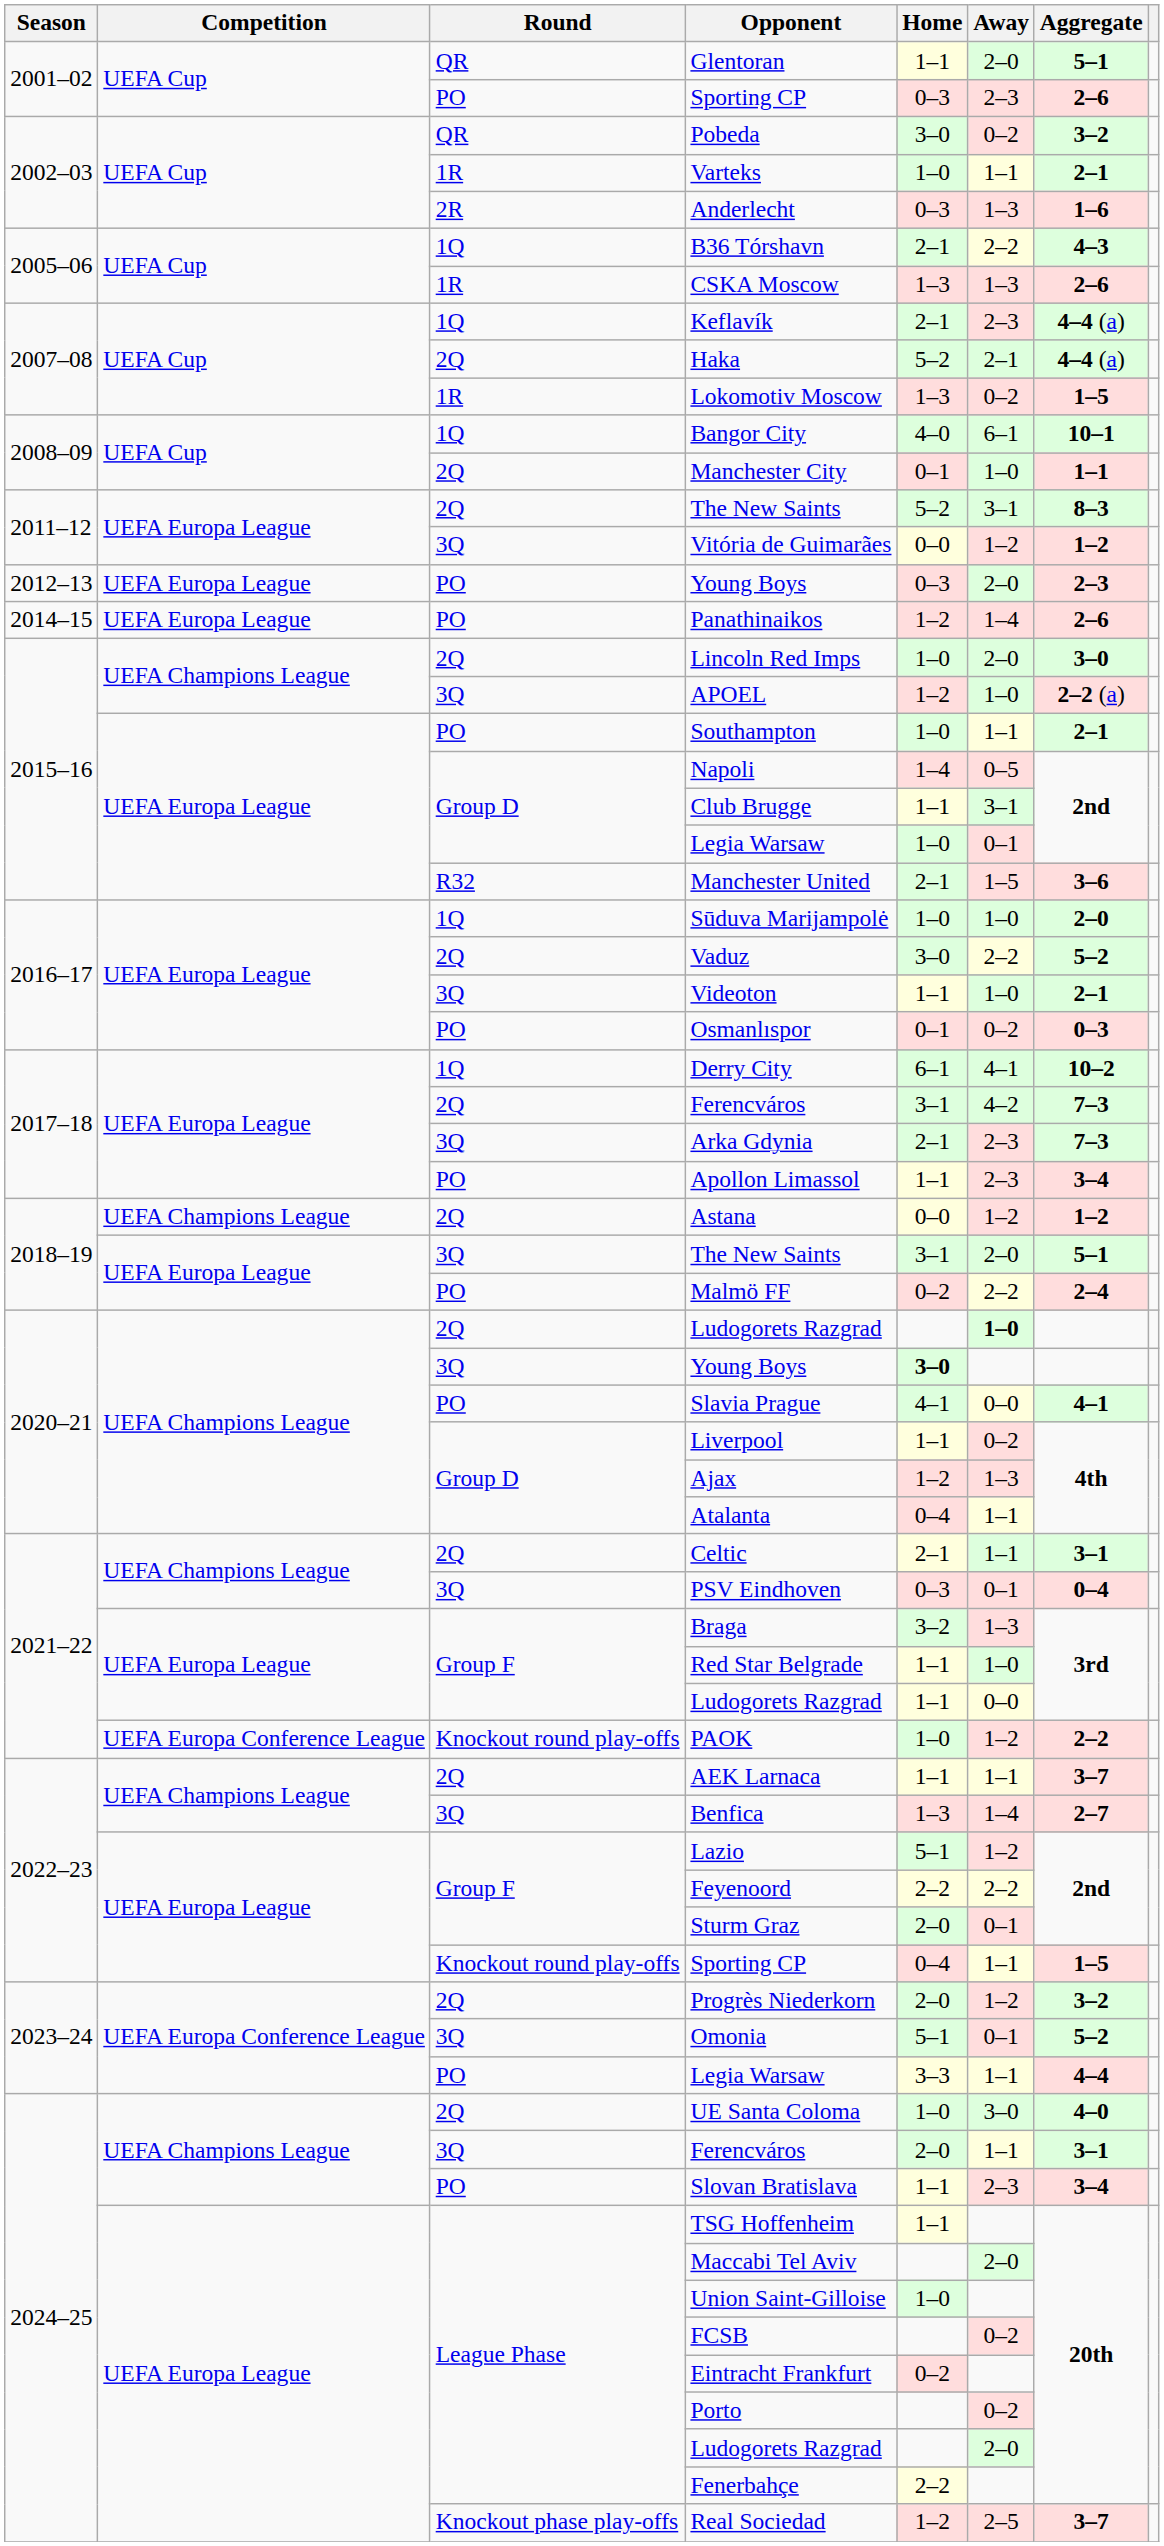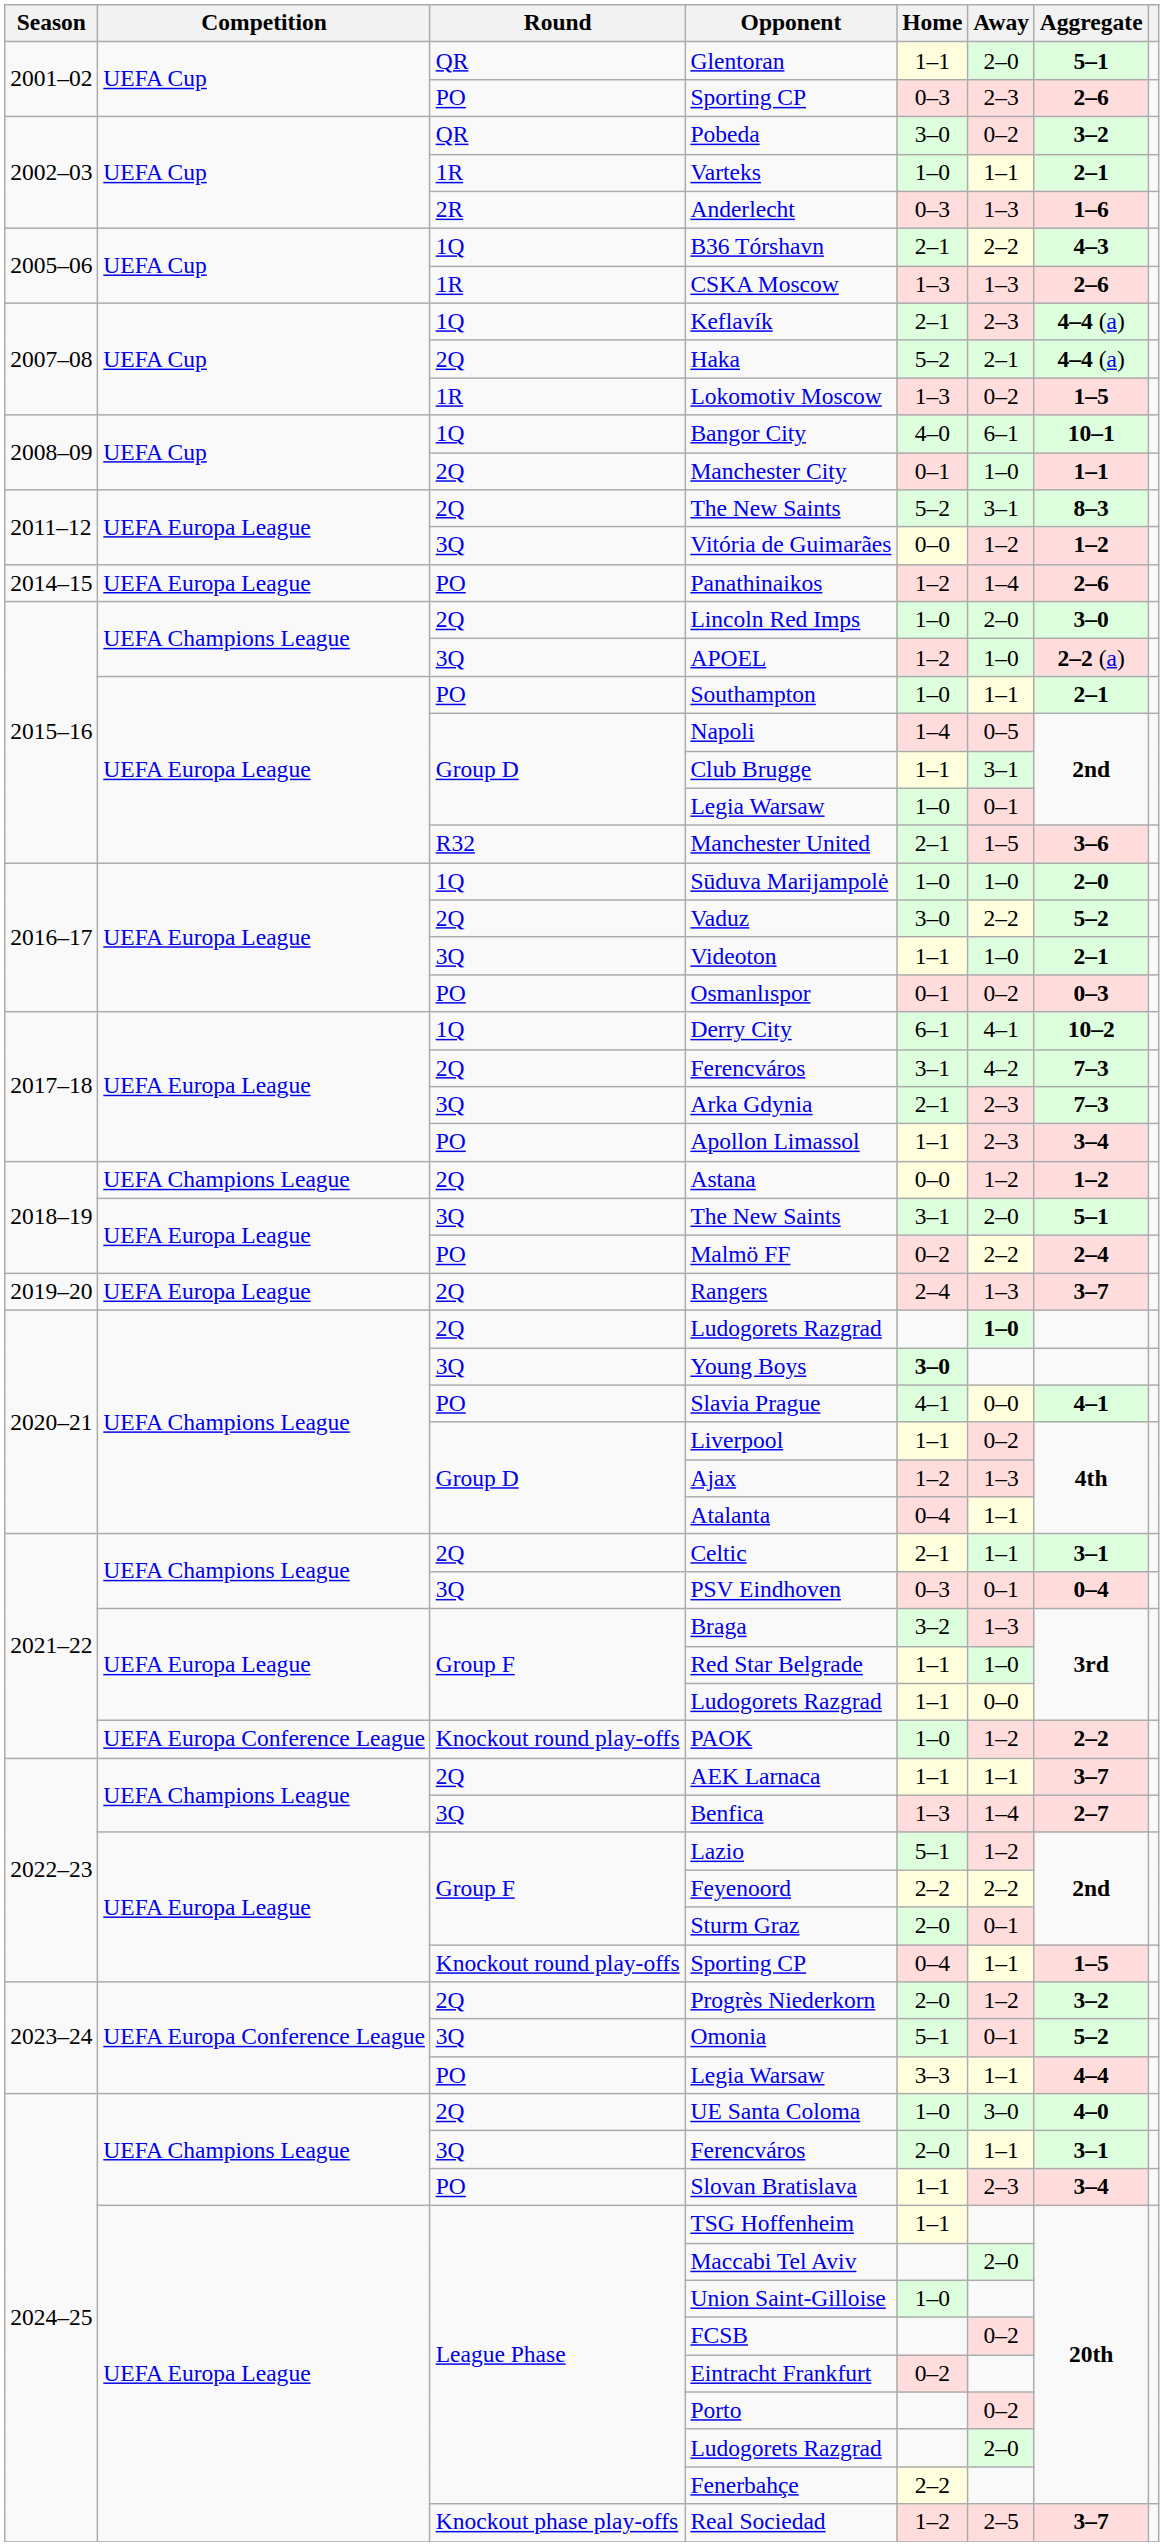- row: 2012–13 | UEFA Europa League | PO | Young Boys | 0–3 | 2–0 | 2–3
+ row: 2019–20 | UEFA Europa League | 2Q | Rangers | 2–4 | 1–3 | 3–7
